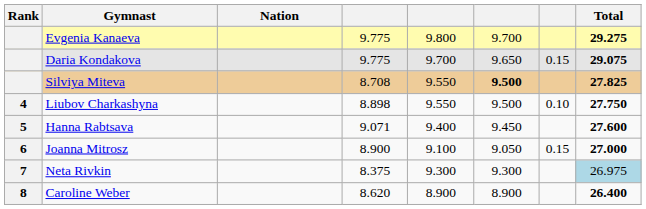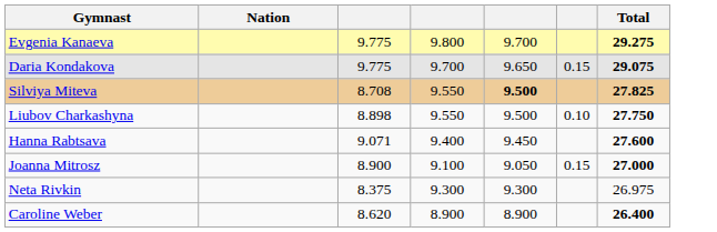- column: Rank | 4 | 5 | 6 | 7 | 8
Neta Rivkin | Total: lightblue background -> no background
